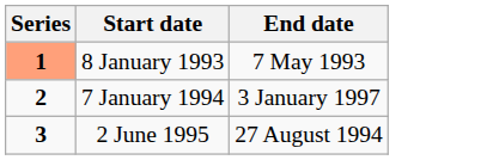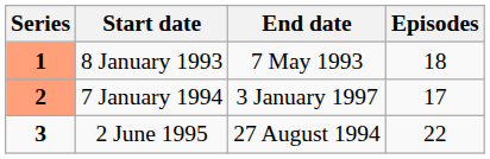+ column: Episodes | 18 | 17 | 22
7 January 1994 | Series: no background -> lightsalmon background
